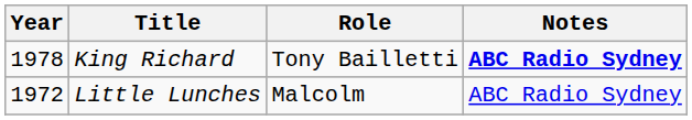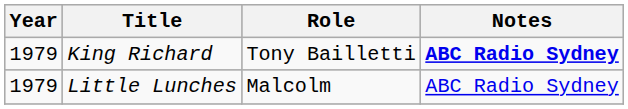King Richard | Year: 1978 -> 1979
Little Lunches | Year: 1972 -> 1979
